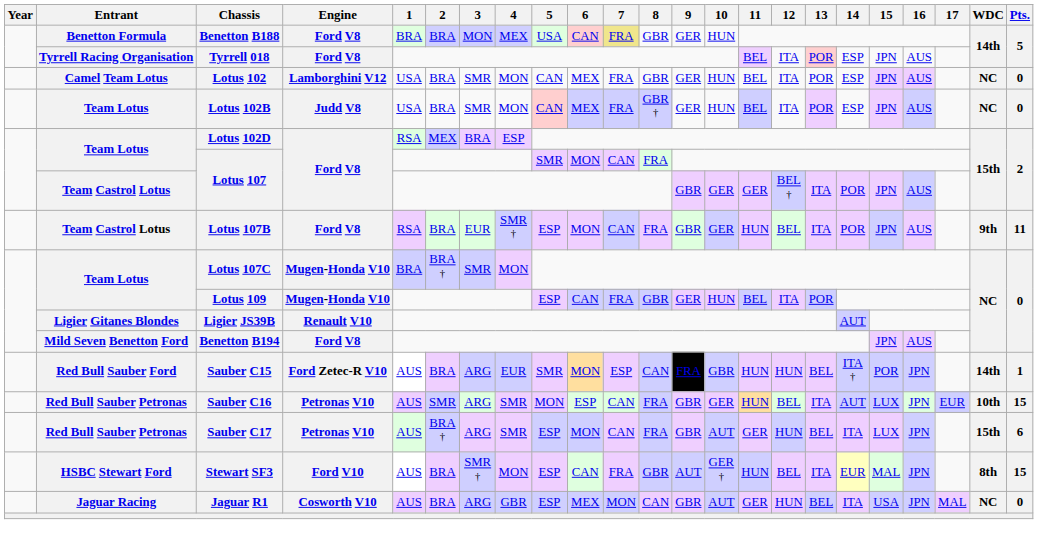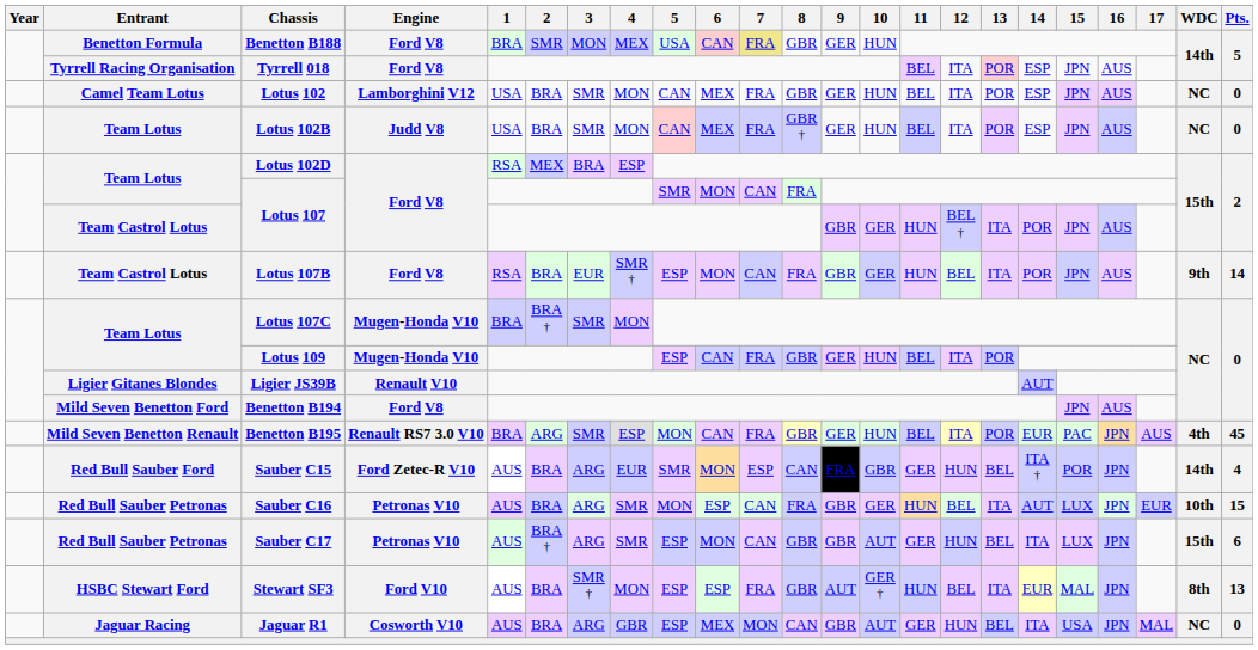Benetton B188 | 2: BRA -> SMR
Team Castrol Lotus / Lotus 107 | 11: GER -> HUN
Lotus 107B | Pts.: 11 -> 14
+ row: Mild Seven Benetton Renault | Benetton B195 | Renault RS7 3.0 V10 | BRA | ARG | SMR | ESP | MON | CAN | FRA | GBR | GER | HUN | BEL | ITA | POR | EUR | PAC | JPN | AUS | 4th | 45
Sauber C15 | 11: HUN -> GER
Sauber C15 | Pts.: 1 -> 4
Sauber C16 | 2: SMR -> BRA
Sauber C17 | 8: FRA -> GBR
Stewart SF3 | 6: CAN -> ESP
Stewart SF3 | Pts.: 15 -> 13
